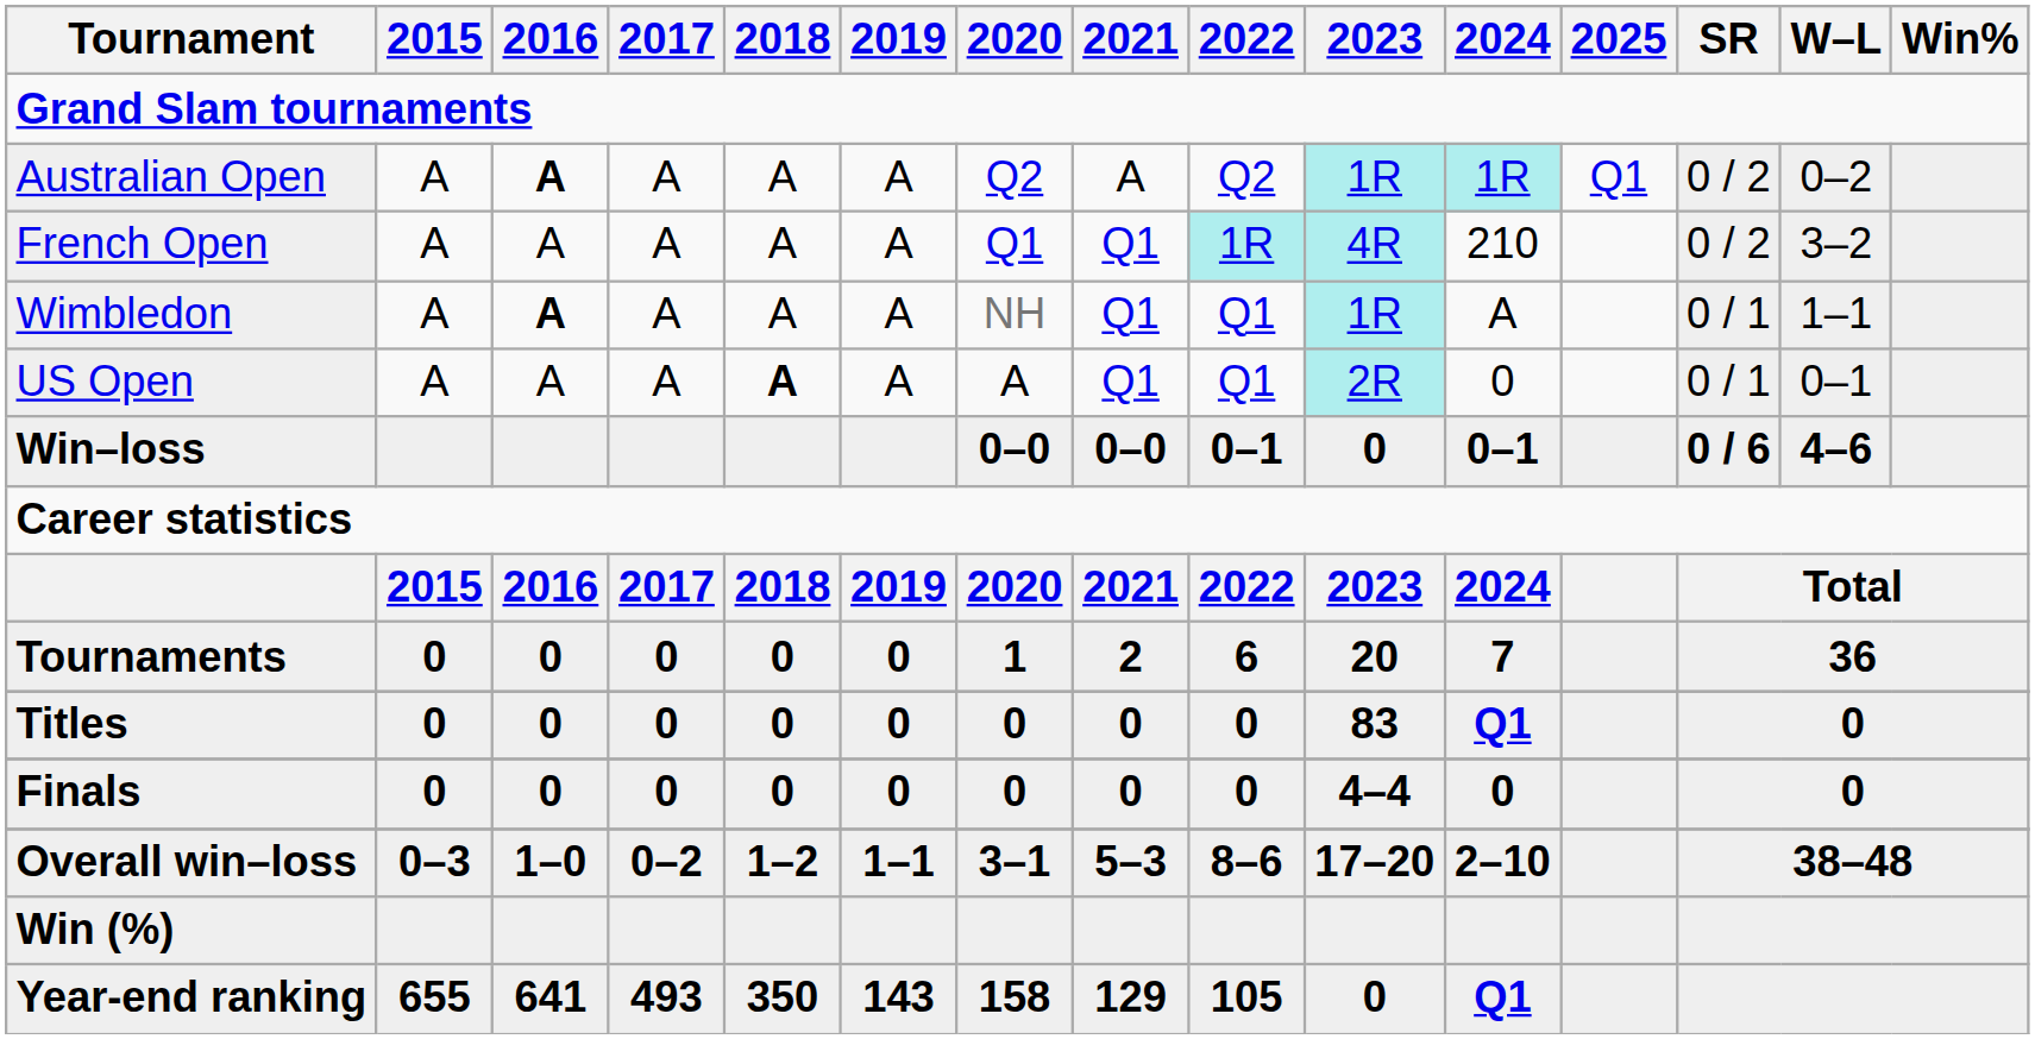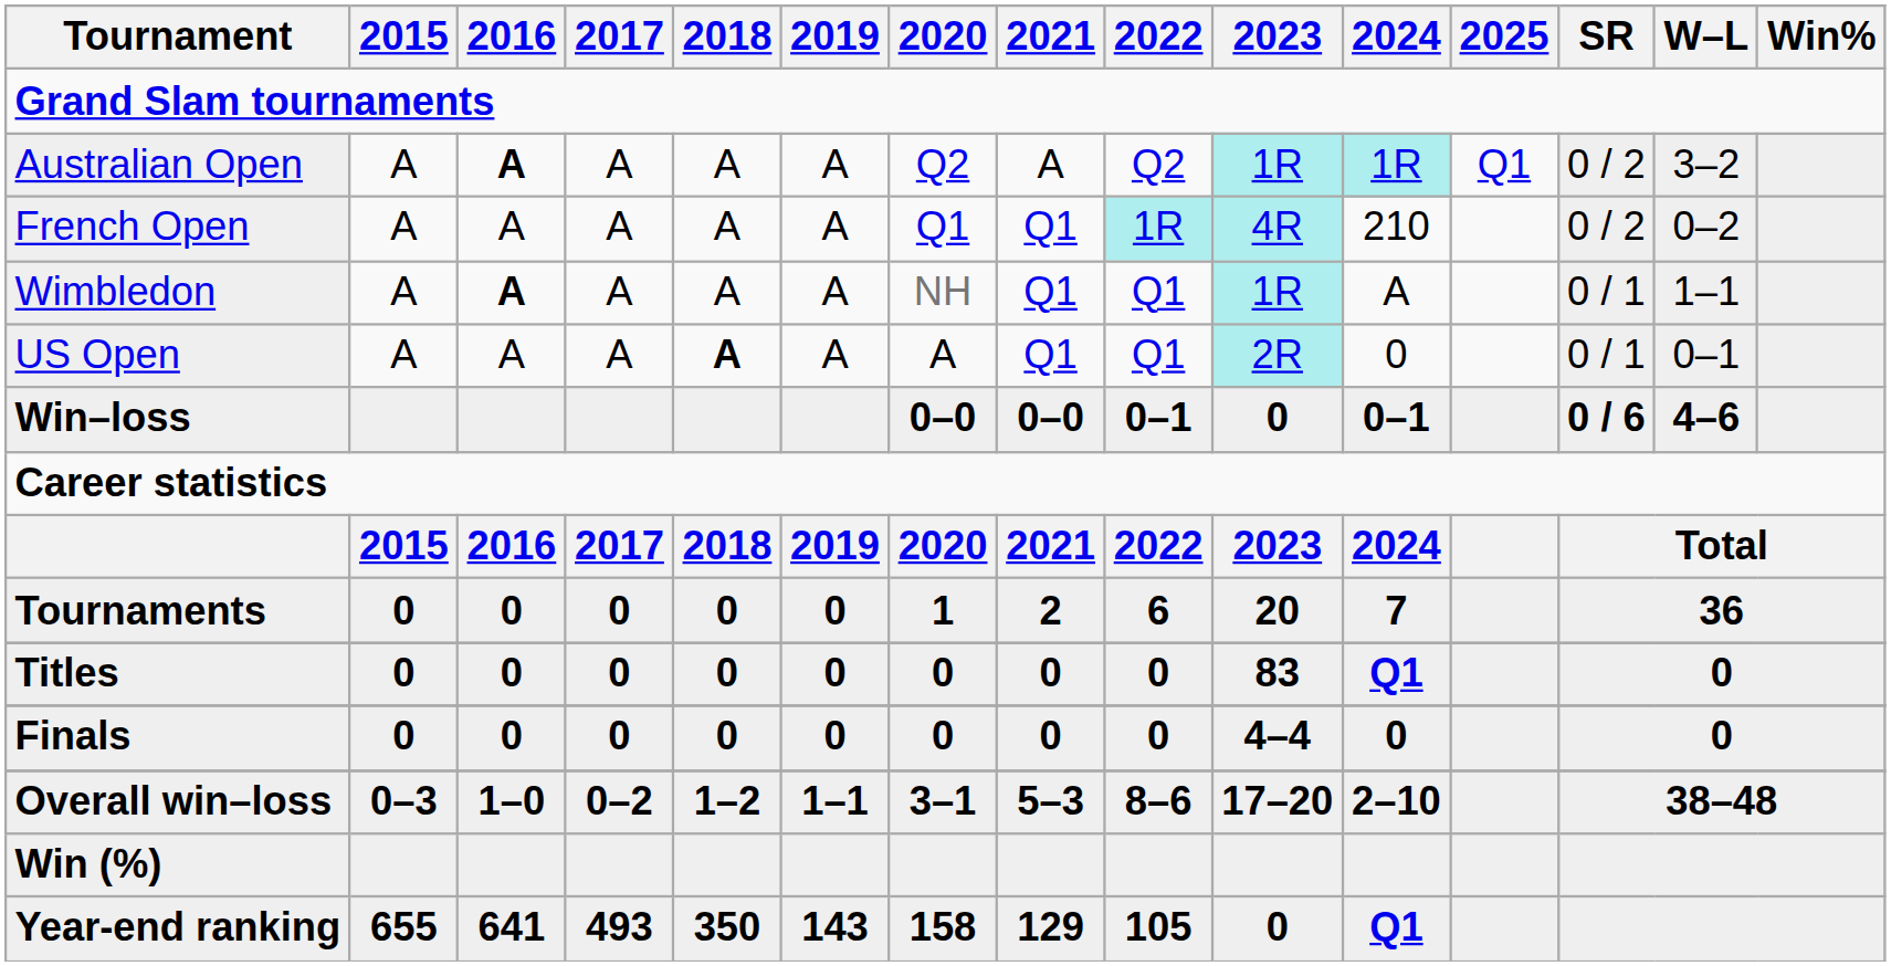Australian Open | W–L: 0–2 -> 3–2
French Open | W–L: 3–2 -> 0–2
